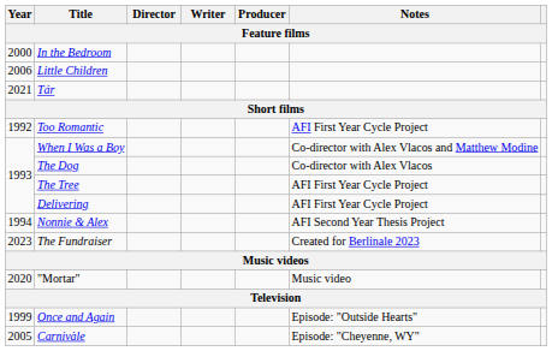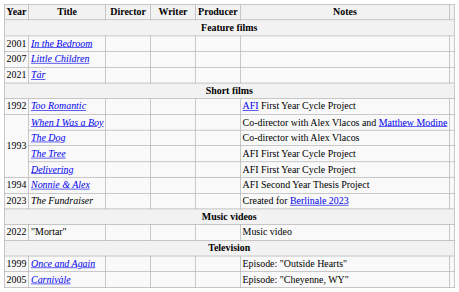In the Bedroom | Year: 2000 -> 2001
Little Children | Year: 2006 -> 2007
"Mortar" | Year: 2020 -> 2022
